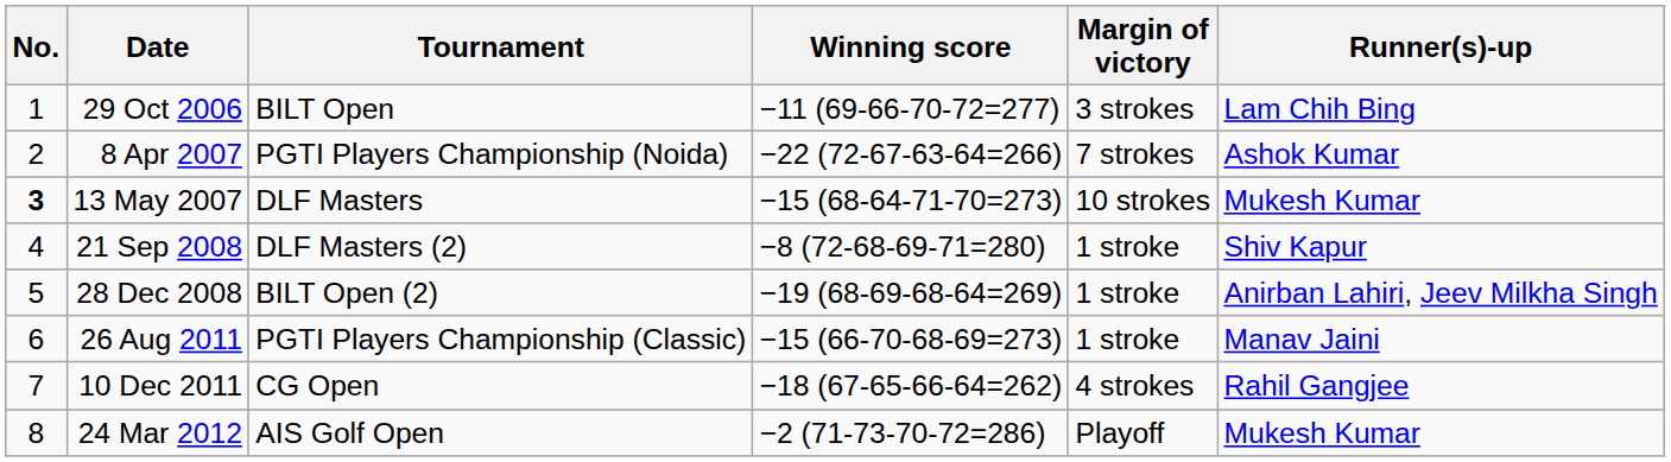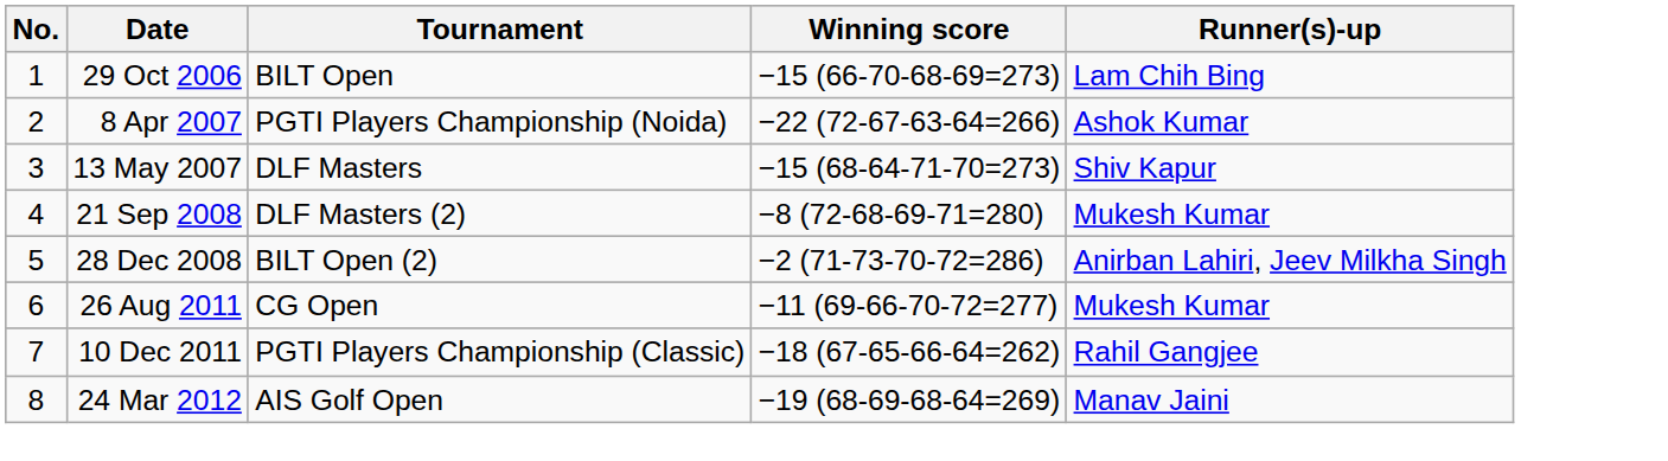- column: Margin of victory | 3 strokes | 7 strokes | 10 strokes | 1 stroke | 1 stroke | 1 stroke | 4 strokes | Playoff
29 Oct 2006 | Winning score: −11 (69-66-70-72=277) -> −15 (66-70-68-69=273)
13 May 2007 | No.: bold -> normal
13 May 2007 | Runner(s)-up: Mukesh Kumar -> Shiv Kapur
21 Sep 2008 | Runner(s)-up: Shiv Kapur -> Mukesh Kumar
28 Dec 2008 | Winning score: −19 (68-69-68-64=269) -> −2 (71-73-70-72=286)
26 Aug 2011 | Tournament: PGTI Players Championship (Classic) -> CG Open
26 Aug 2011 | Winning score: −15 (66-70-68-69=273) -> −11 (69-66-70-72=277)
26 Aug 2011 | Runner(s)-up: Manav Jaini -> Mukesh Kumar
10 Dec 2011 | Tournament: CG Open -> PGTI Players Championship (Classic)
24 Mar 2012 | Winning score: −2 (71-73-70-72=286) -> −19 (68-69-68-64=269)
24 Mar 2012 | Runner(s)-up: Mukesh Kumar -> Manav Jaini
